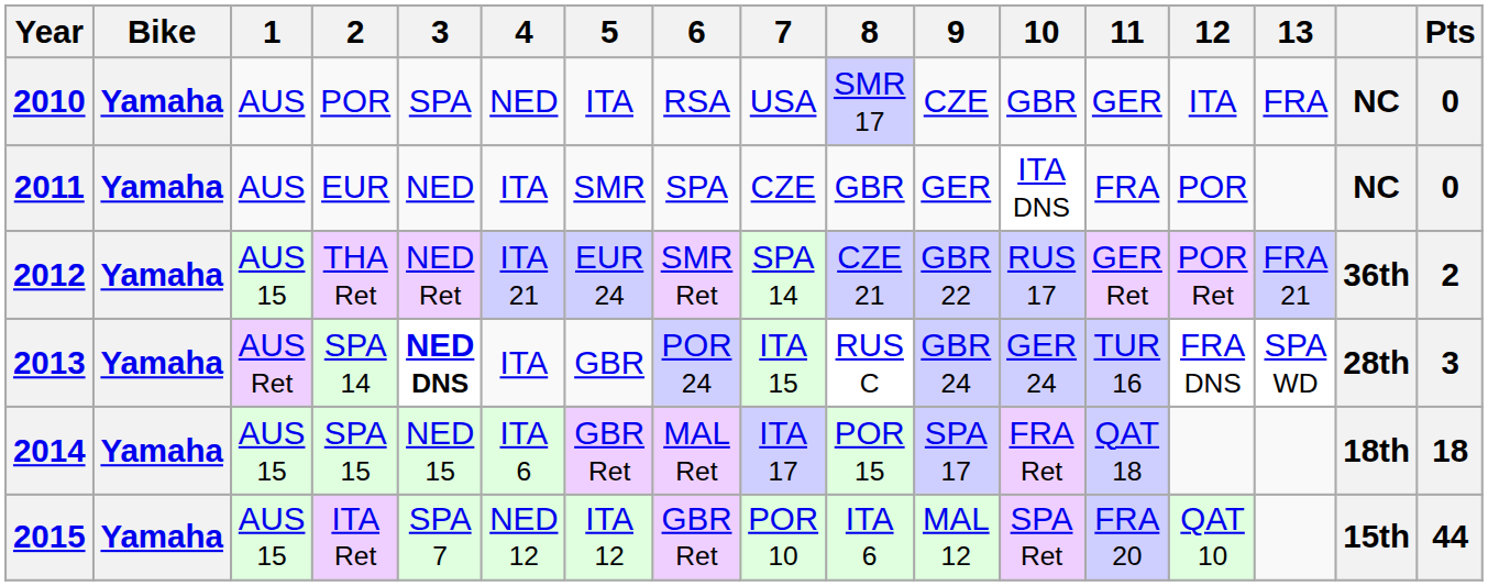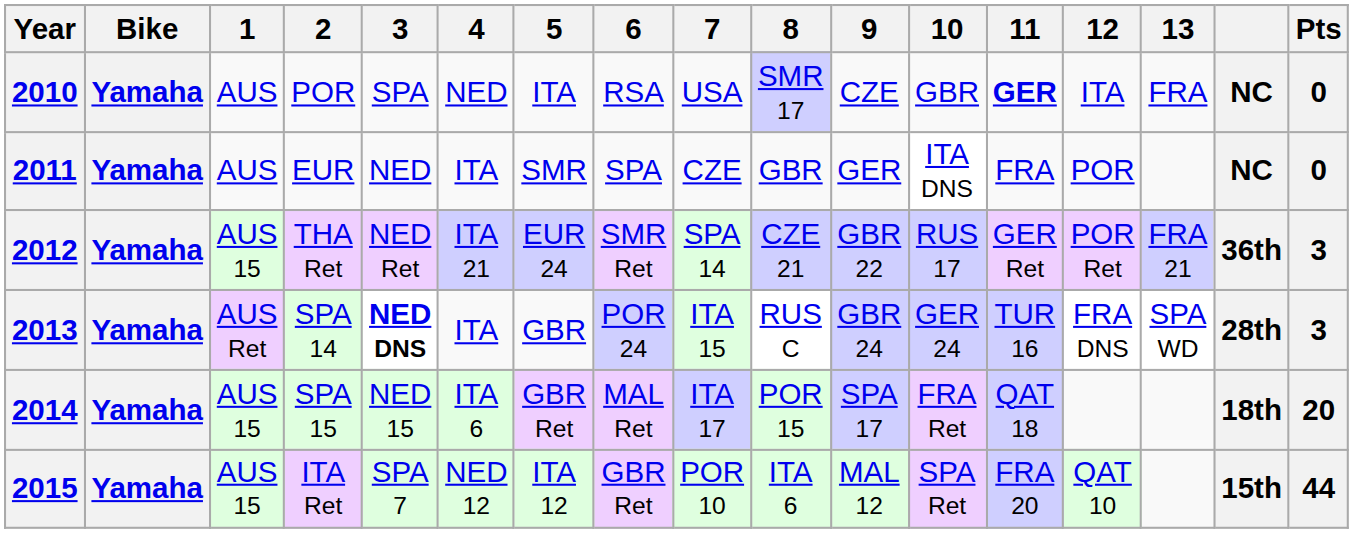2010 | 11: normal -> bold
2012 | Pts: 2 -> 3
2014 | Pts: 18 -> 20
